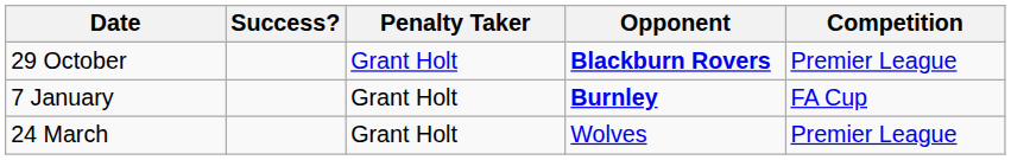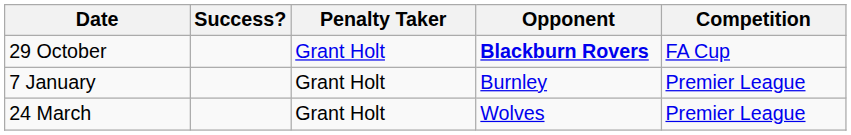29 October | Competition: Premier League -> FA Cup
7 January | Opponent: bold -> normal
7 January | Competition: FA Cup -> Premier League
